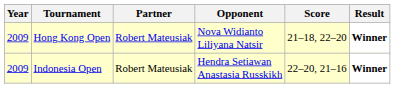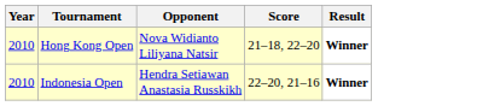- column: Partner | Robert Mateusiak | Robert Mateusiak
Hong Kong Open | Year: 2009 -> 2010
Indonesia Open | Year: 2009 -> 2010
